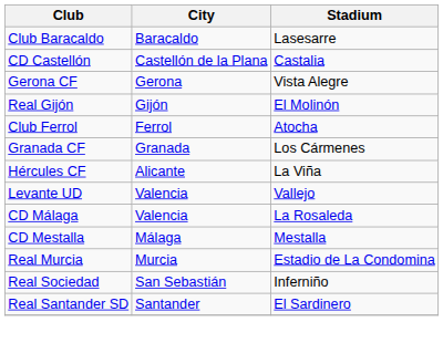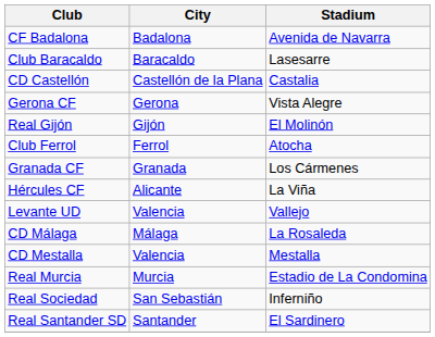+ row: CF Badalona | Badalona | Avenida de Navarra
CD Málaga | City: Valencia -> Málaga
CD Mestalla | City: Málaga -> Valencia
